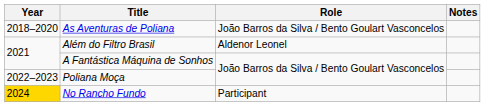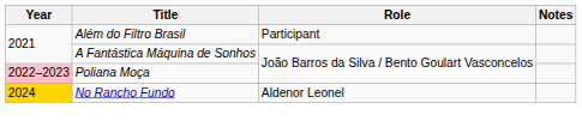- row: 2018–2020 | As Aventuras de Poliana | João Barros da Silva / Bento Goulart Vasconcelos
Além do Filtro Brasil | Role: Aldenor Leonel -> Participant
Poliana Moça | Year: no background -> pink background
No Rancho Fundo | Role: Participant -> Aldenor Leonel
